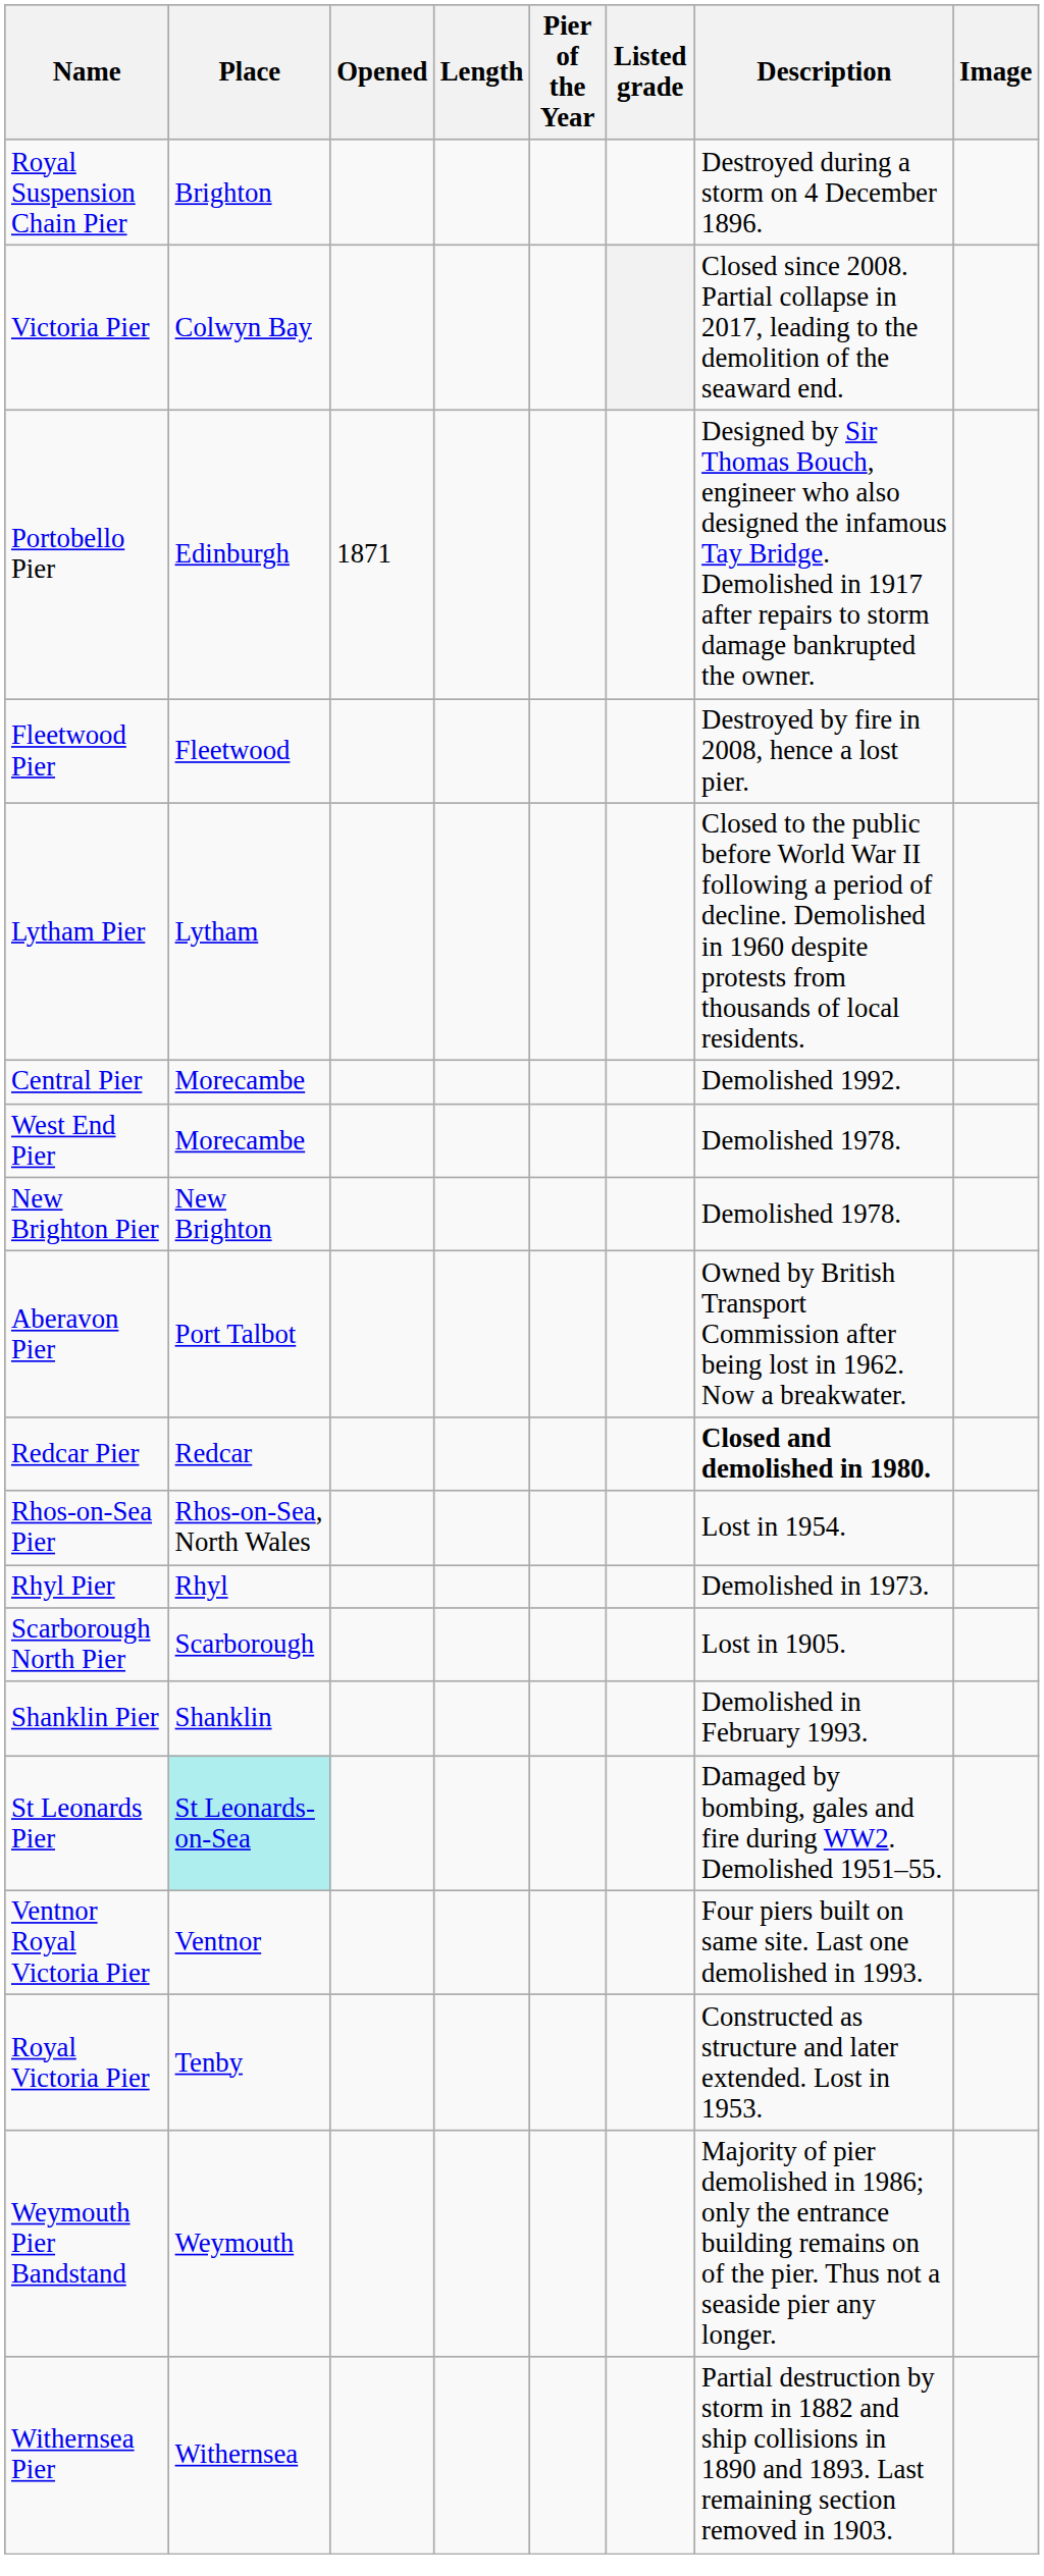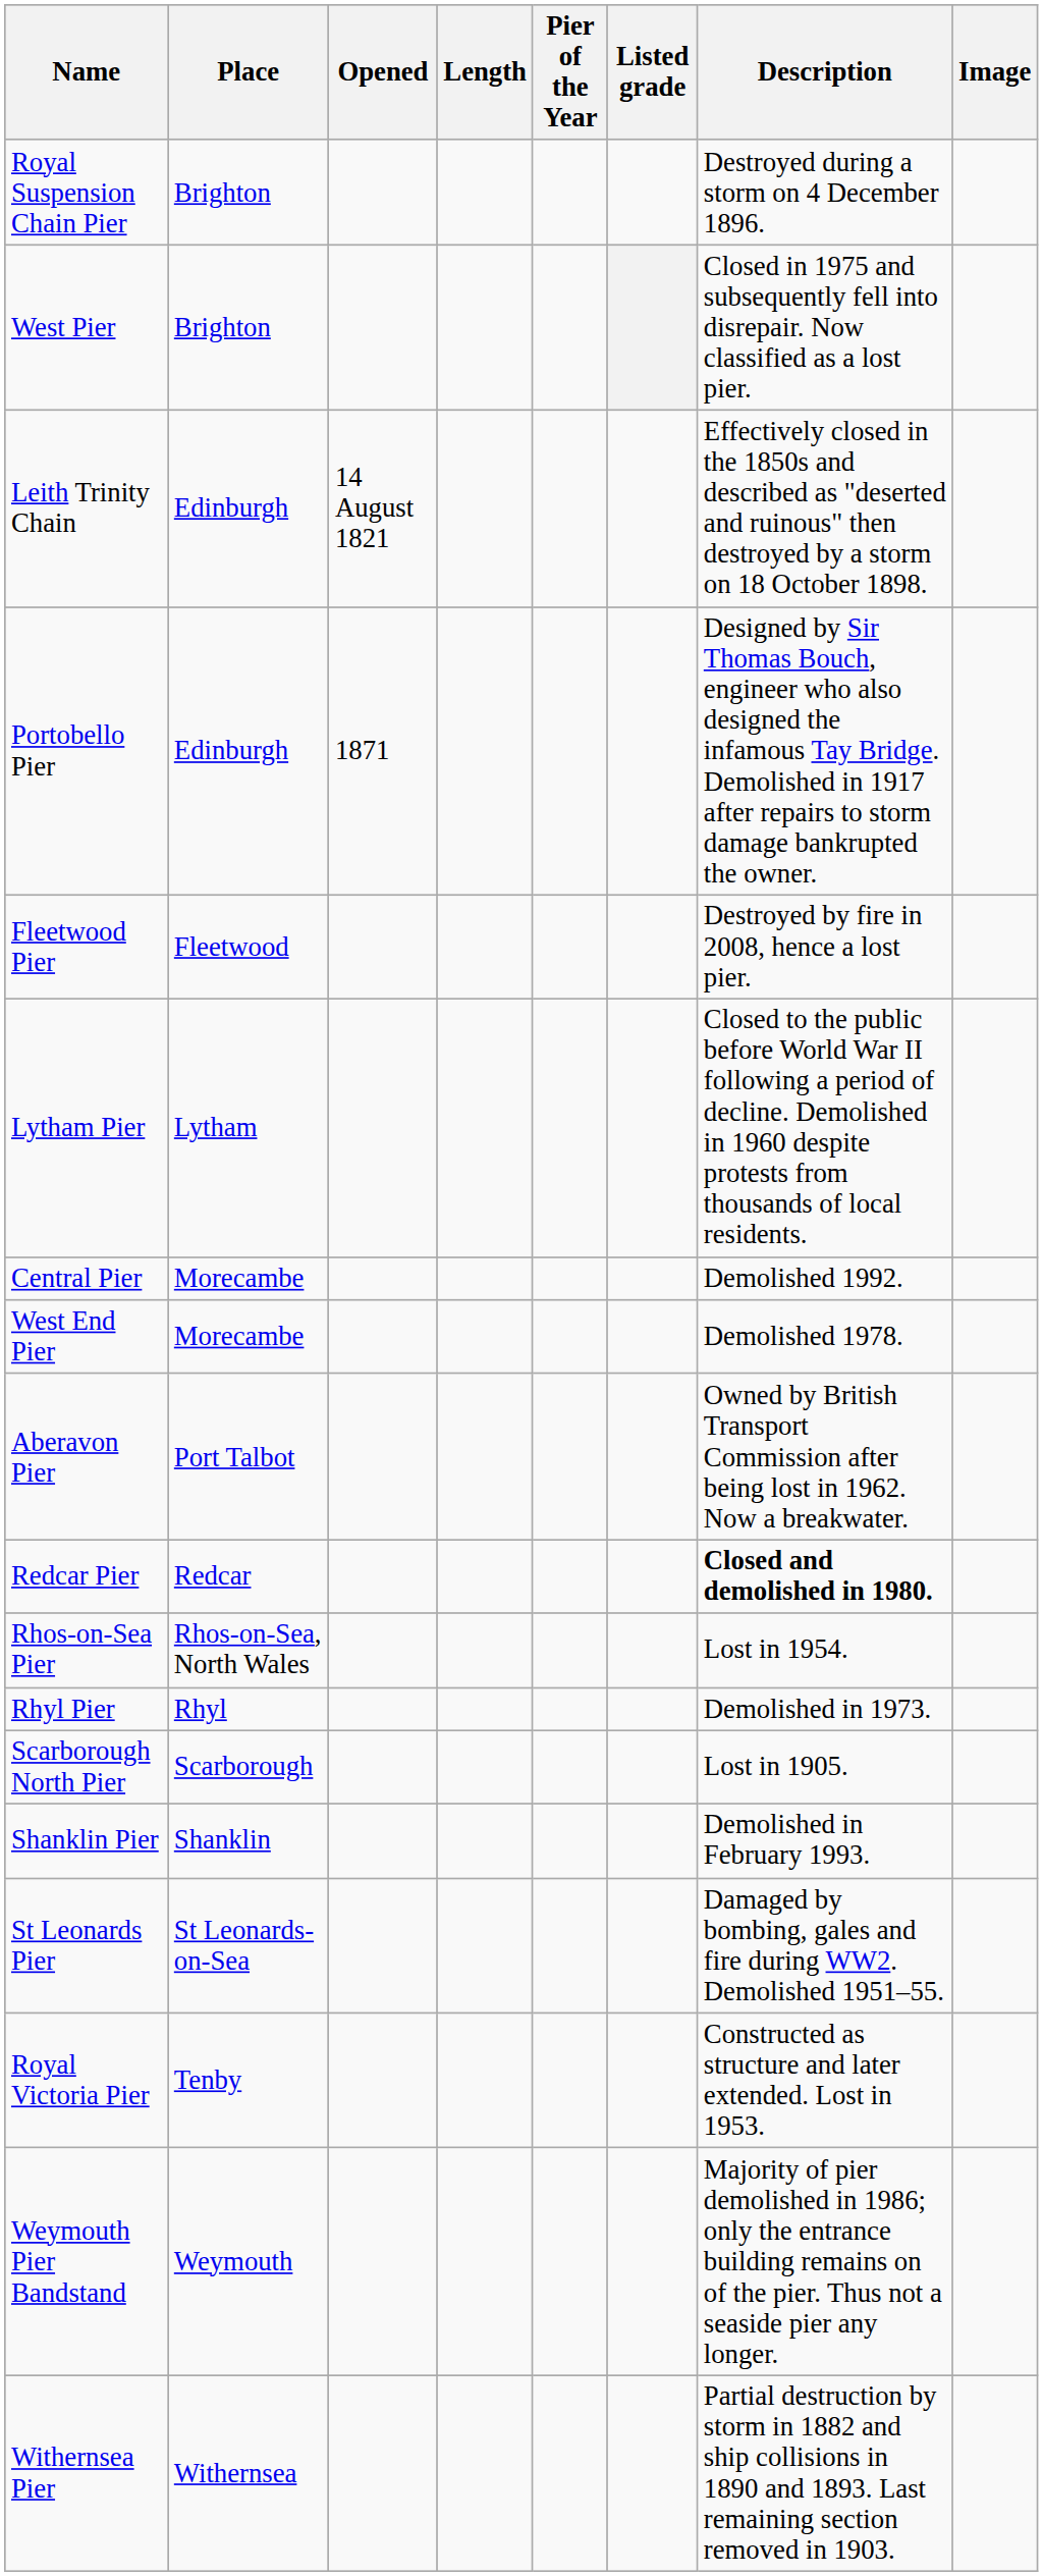+ row: West Pier | Brighton | Closed in 1975 and subsequently fell into disrepair. Now classified as a lost pier.
- row: Victoria Pier | Colwyn Bay | Closed since 2008. Partial collapse in 2017, leading to the demolition of the seaward end.
+ row: Leith Trinity Chain | Edinburgh | 14 August 1821 | Effectively closed in the 1850s and described as "deserted and ruinous" then destroyed by a storm on 18 October 1898.
- row: New Brighton Pier | New Brighton | Demolished 1978.
St Leonards Pier | Place: paleturquoise background -> no background
- row: Ventnor Royal Victoria Pier | Ventnor | Four piers built on same site. Last one demolished in 1993.
